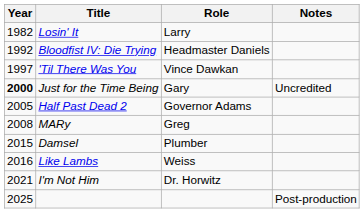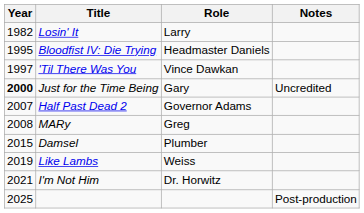Bloodfist IV: Die Trying | Year: 1992 -> 1995
Half Past Dead 2 | Year: 2005 -> 2007
Like Lambs | Year: 2016 -> 2019
